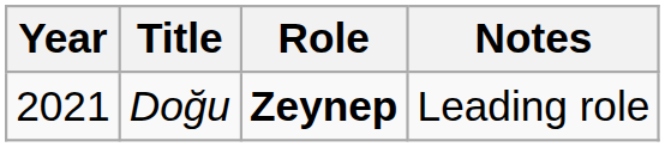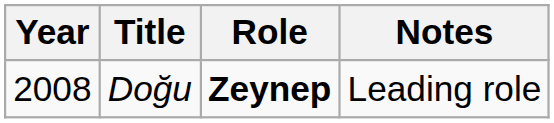Doğu | Year: 2021 -> 2008
